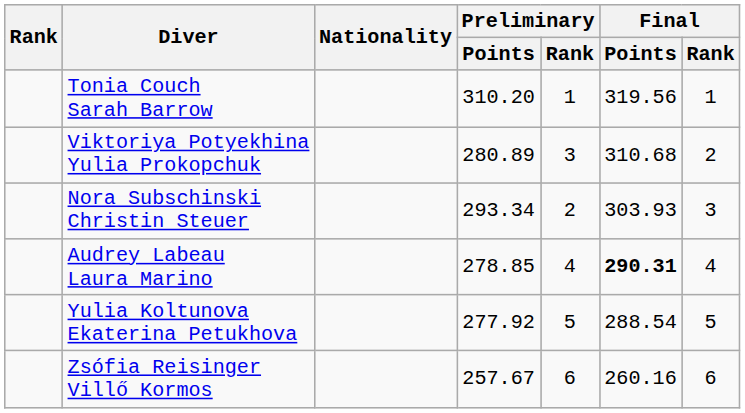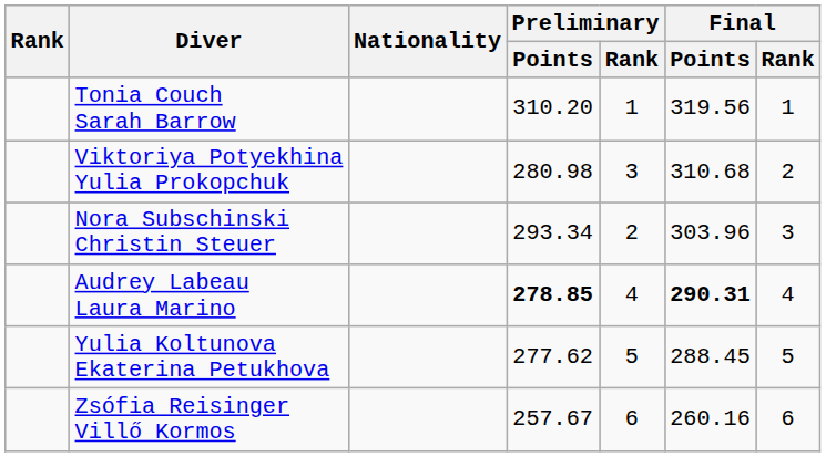Viktoriya Potyekhina Yulia Prokopchuk | Preliminary / Points: 280.89 -> 280.98
Nora Subschinski Christin Steuer | Final / Points: 303.93 -> 303.96
Audrey Labeau Laura Marino | Preliminary / Points: normal -> bold
Yulia Koltunova Ekaterina Petukhova | Preliminary / Points: 277.92 -> 277.62
Yulia Koltunova Ekaterina Petukhova | Final / Points: 288.54 -> 288.45
